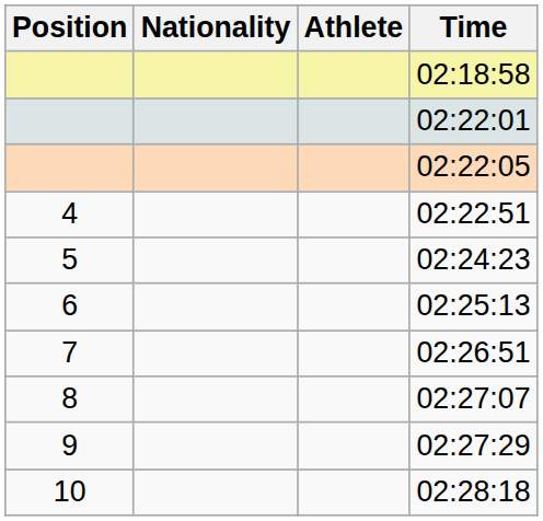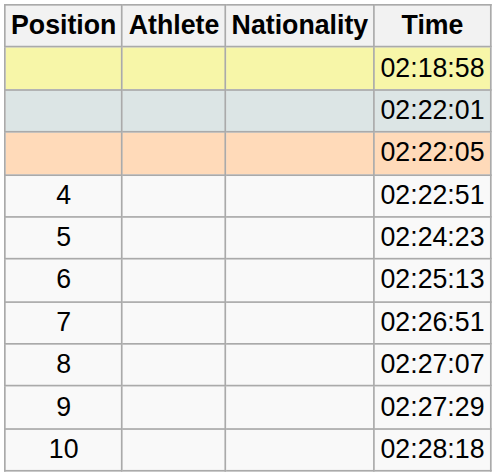columns swapped: Athlete <-> Nationality
